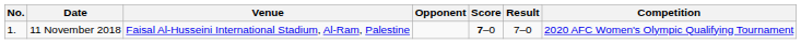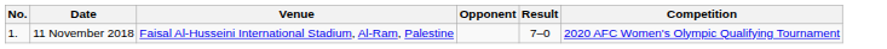- column: Score | 7–0
